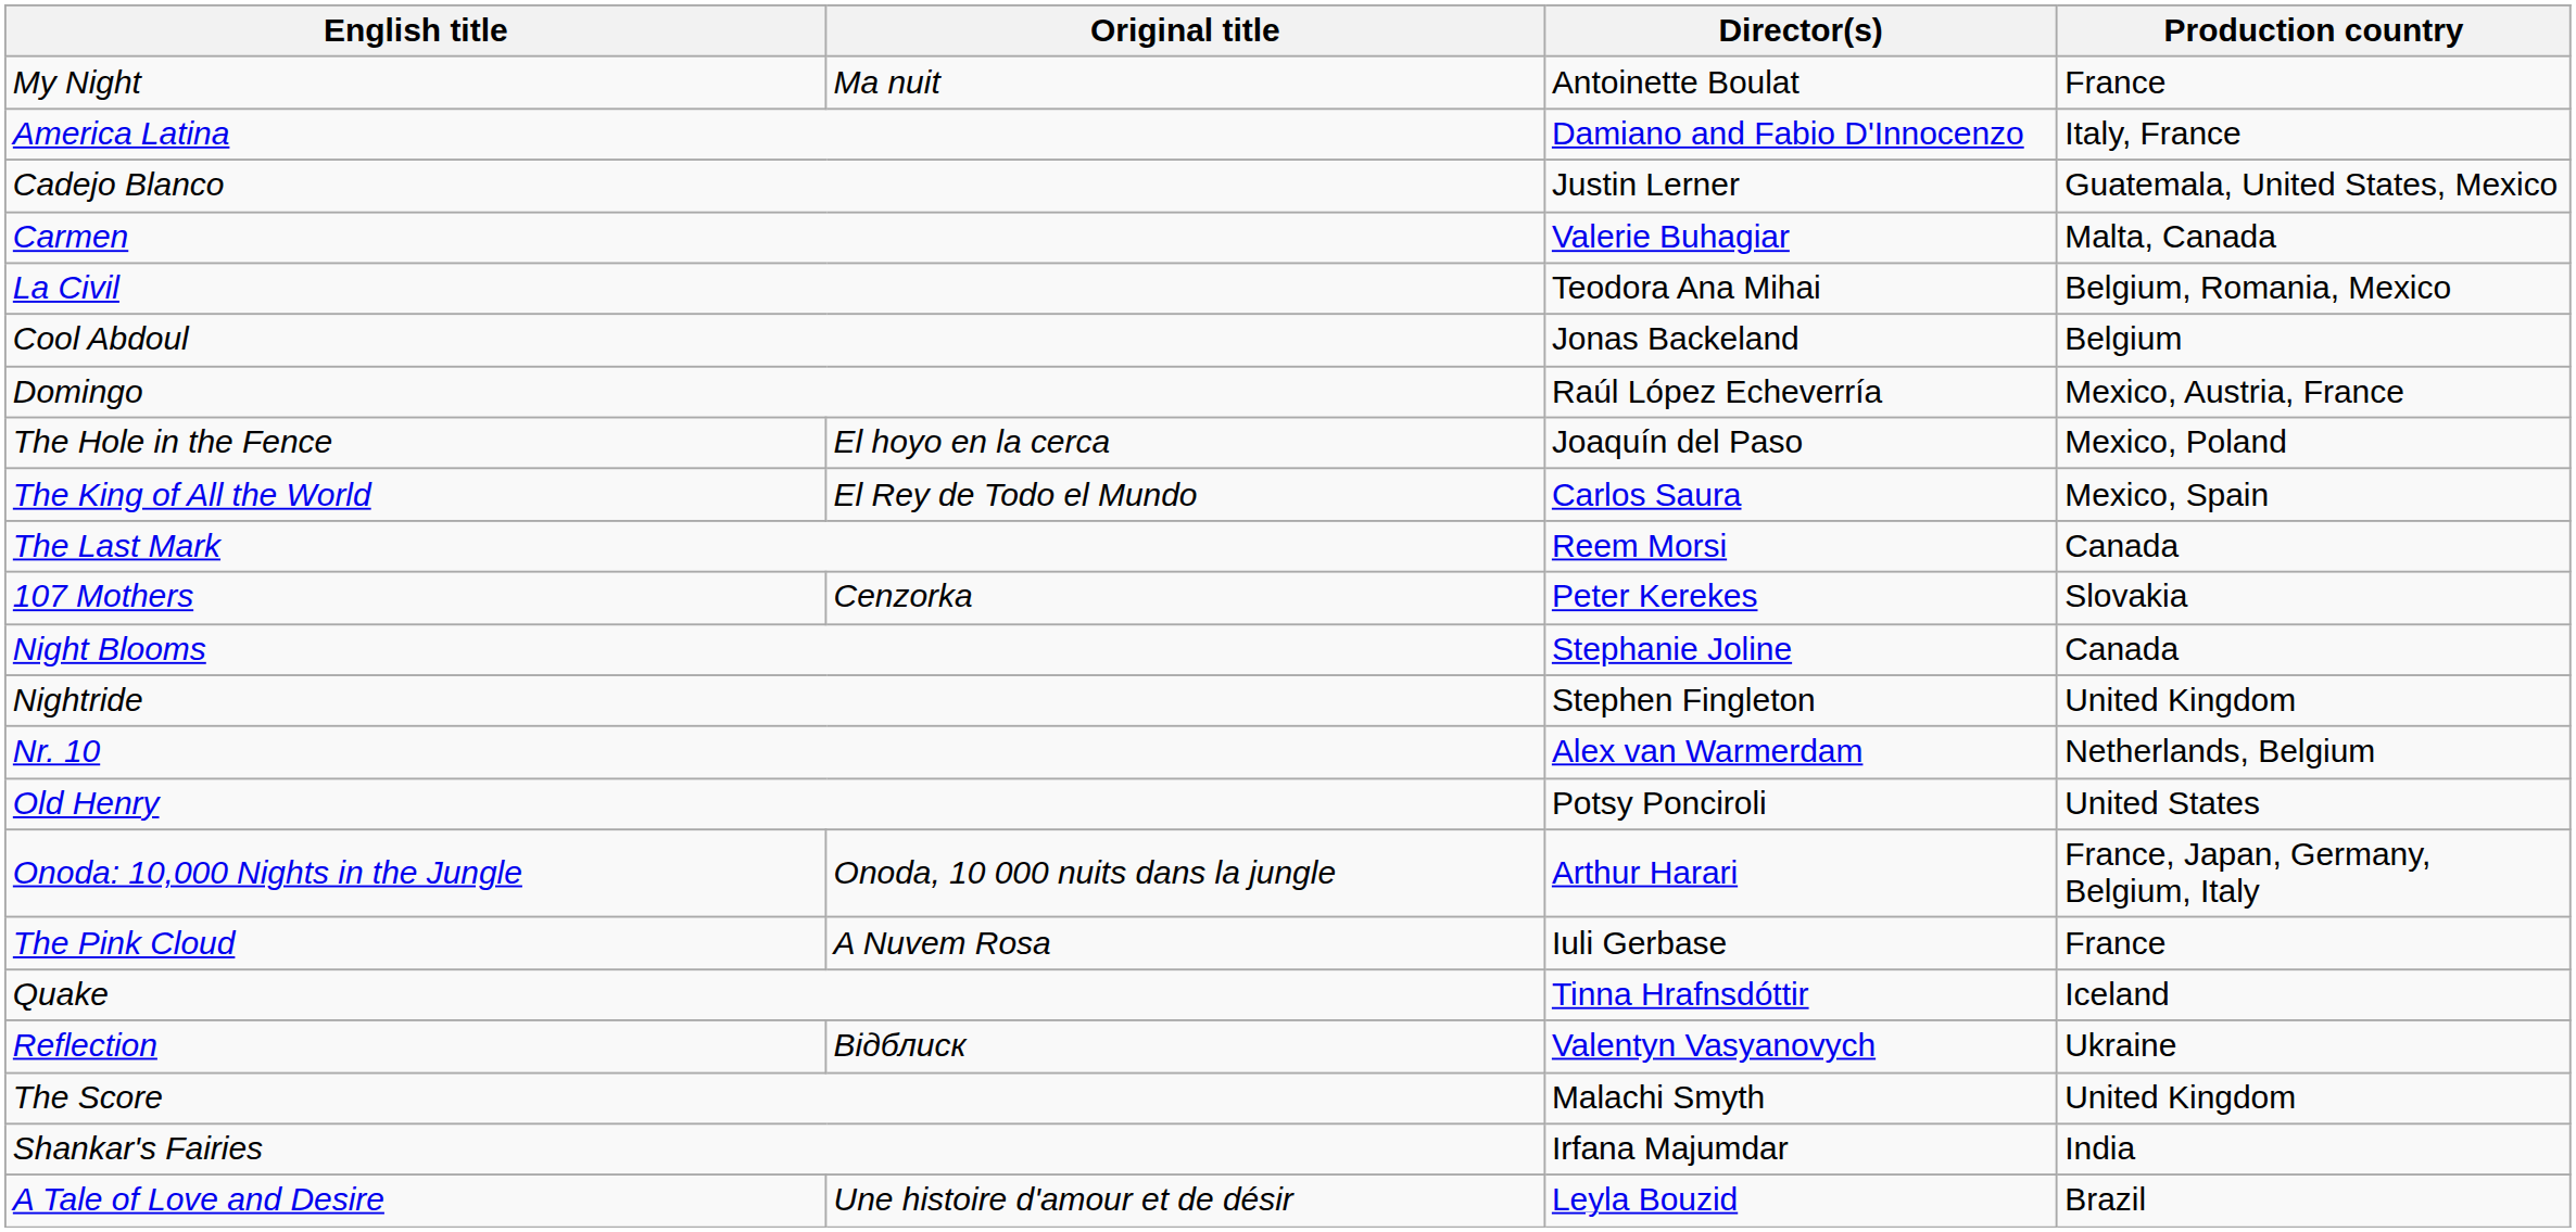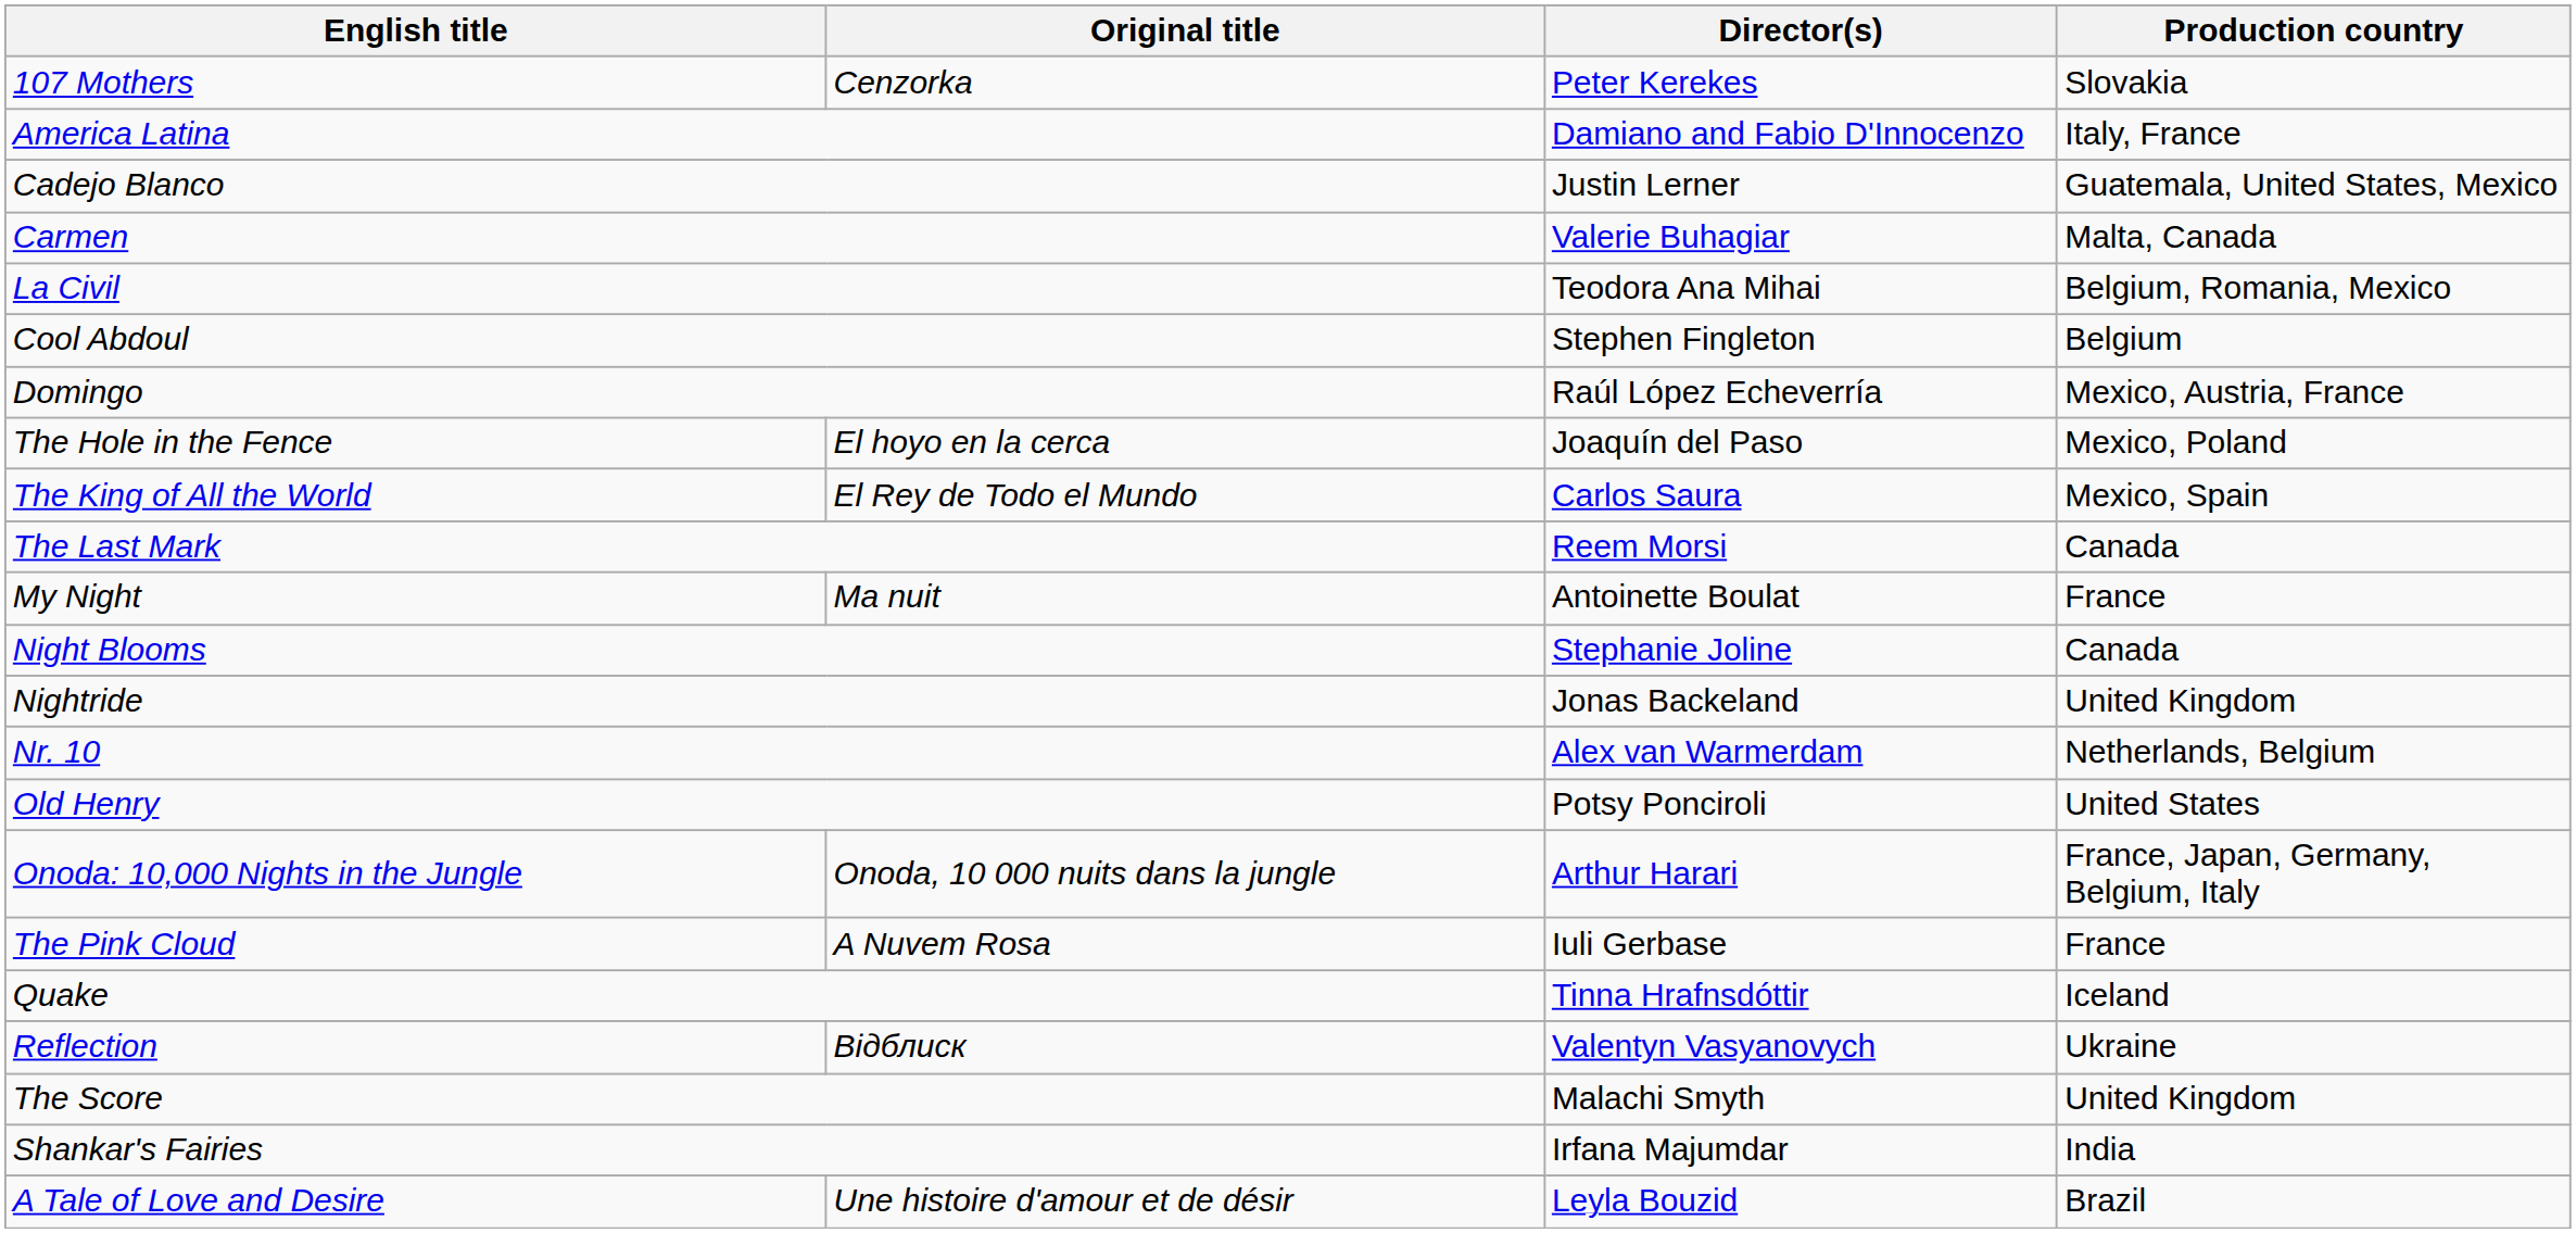rows swapped: 107 Mothers <-> My Night
Cool Abdoul | Director(s): Jonas Backeland -> Stephen Fingleton
Nightride | Director(s): Stephen Fingleton -> Jonas Backeland
